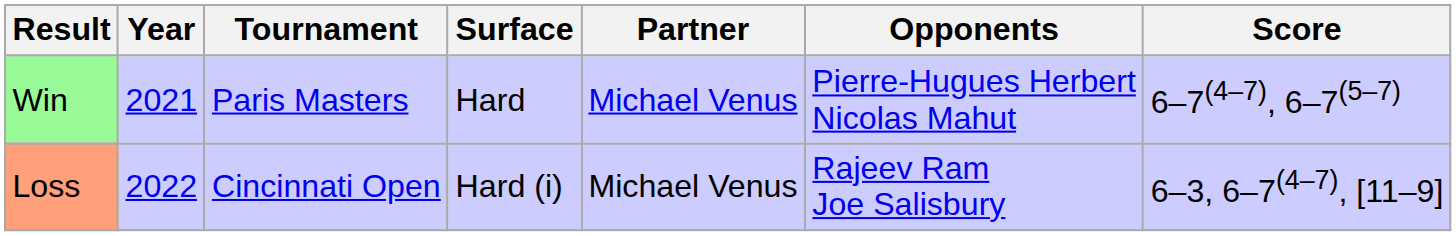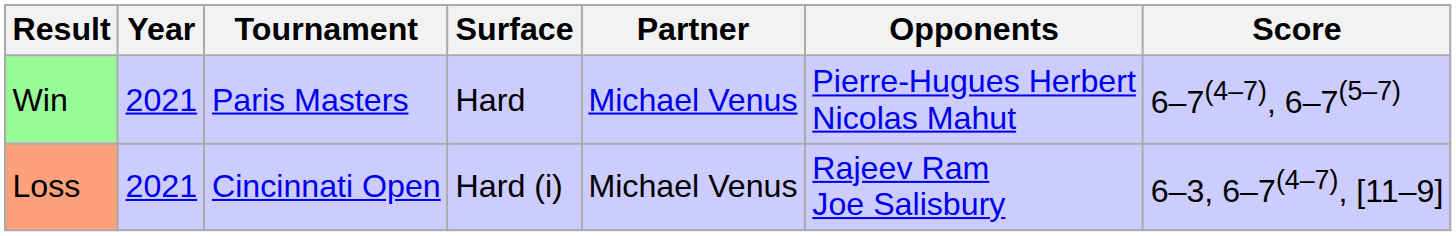Loss | Year: 2022 -> 2021
